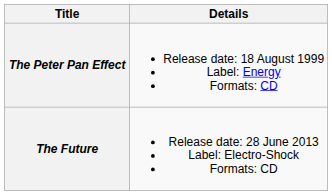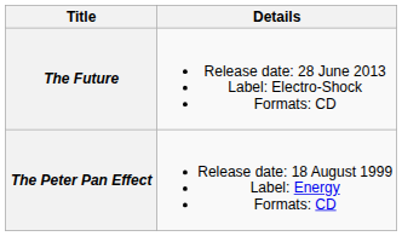rows swapped: The Peter Pan Effect <-> The Future
